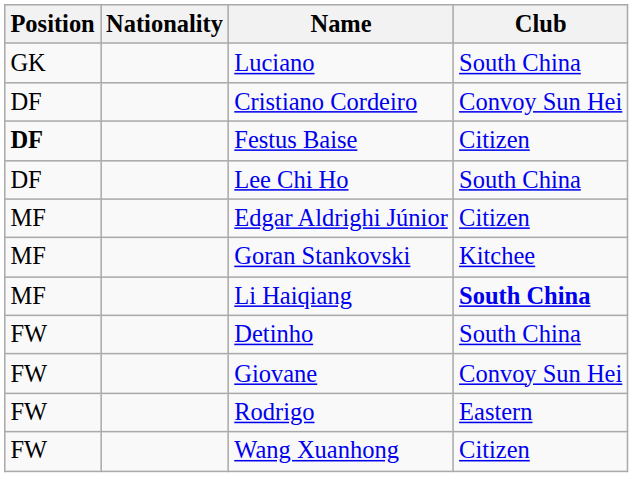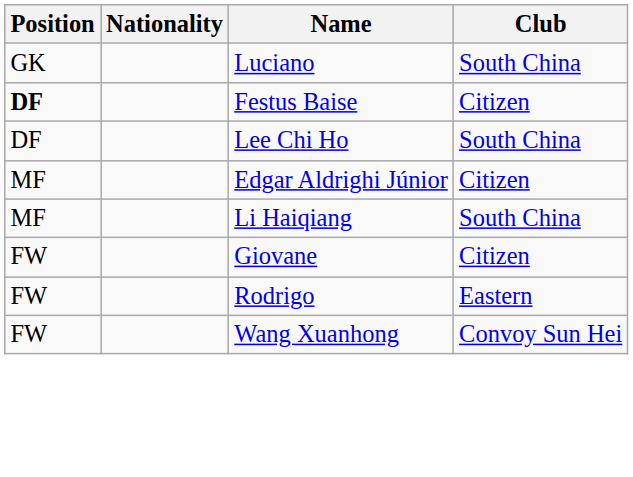- row: DF | Cristiano Cordeiro | Convoy Sun Hei
- row: MF | Goran Stankovski | Kitchee
Li Haiqiang | Club: bold -> normal
- row: FW | Detinho | South China
Giovane | Club: Convoy Sun Hei -> Citizen
Wang Xuanhong | Club: Citizen -> Convoy Sun Hei
